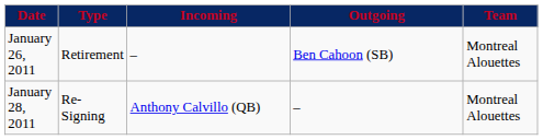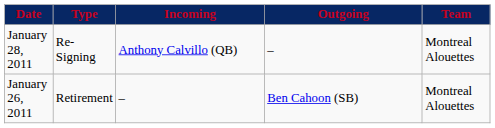rows swapped: January 26, 2011 <-> January 28, 2011
